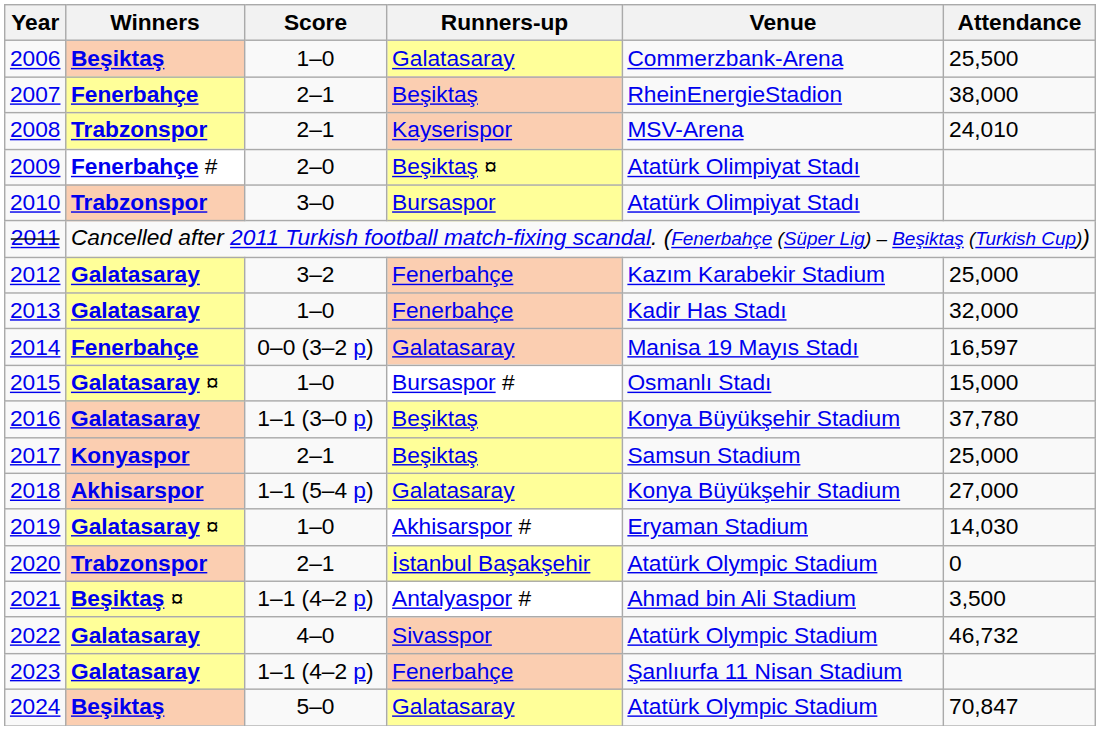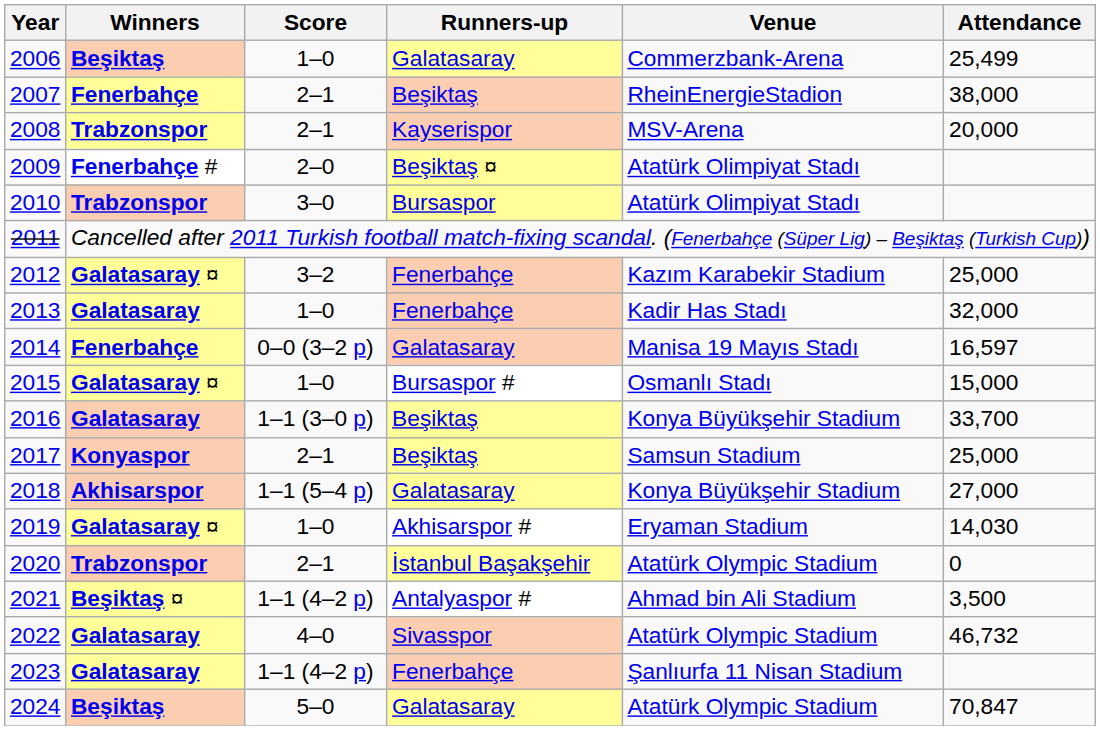2006 | Attendance: 25,500 -> 25,499
2008 | Attendance: 24,010 -> 20,000
2012 | Winners: Galatasaray -> Galatasaray ¤
2016 | Attendance: 37,780 -> 33,700
